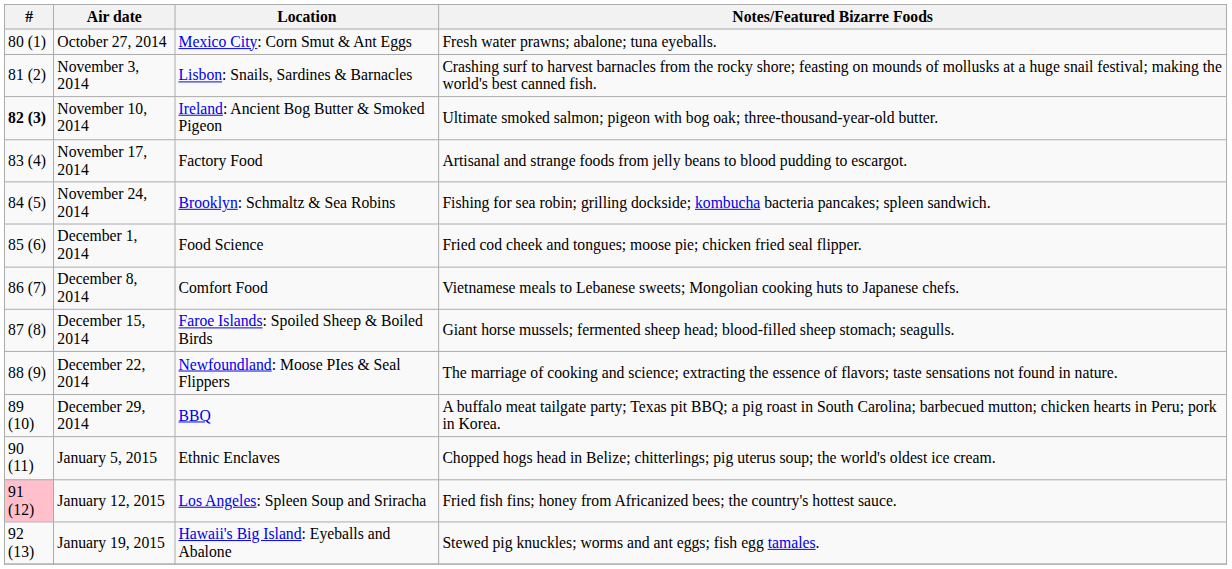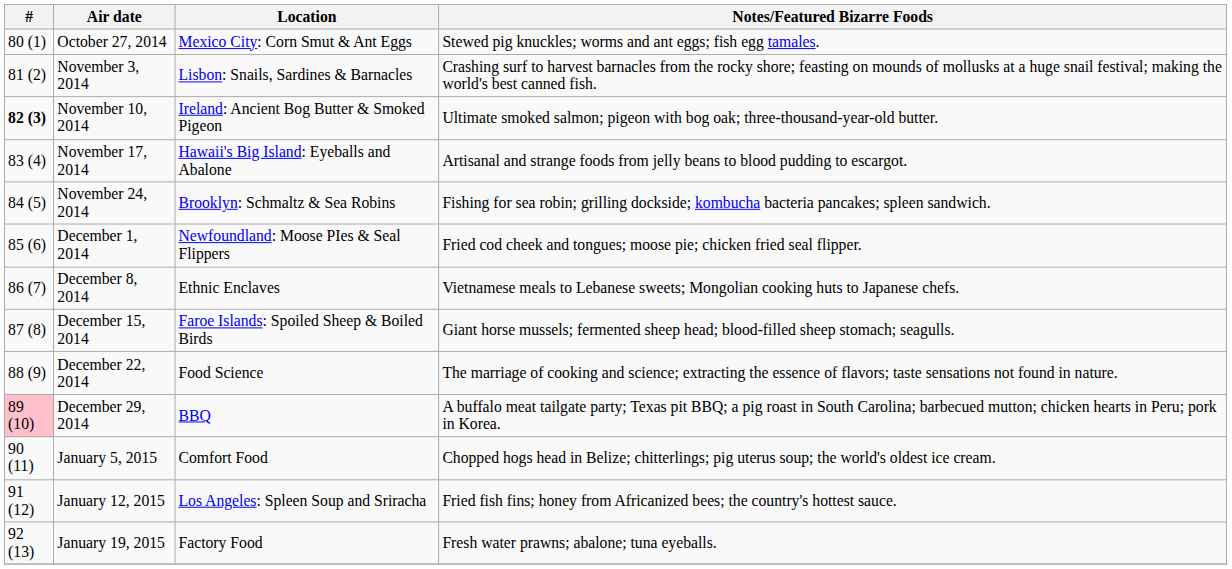October 27, 2014 | Notes/Featured Bizarre Foods: Fresh water prawns; abalone; tuna eyeballs. -> Stewed pig knuckles; worms and ant eggs; fish egg tamales.
November 17, 2014 | Location: Factory Food -> Hawaii's Big Island: Eyeballs and Abalone
December 1, 2014 | Location: Food Science -> Newfoundland: Moose PIes & Seal Flippers
December 8, 2014 | Location: Comfort Food -> Ethnic Enclaves
December 22, 2014 | Location: Newfoundland: Moose PIes & Seal Flippers -> Food Science
December 29, 2014 | #: no background -> pink background
January 5, 2015 | Location: Ethnic Enclaves -> Comfort Food
January 12, 2015 | #: pink background -> no background
January 19, 2015 | Location: Hawaii's Big Island: Eyeballs and Abalone -> Factory Food
January 19, 2015 | Notes/Featured Bizarre Foods: Stewed pig knuckles; worms and ant eggs; fish egg tamales. -> Fresh water prawns; abalone; tuna eyeballs.
